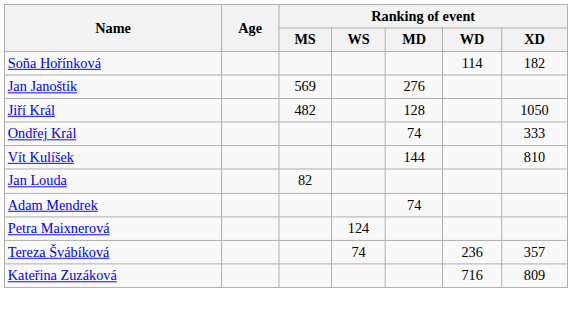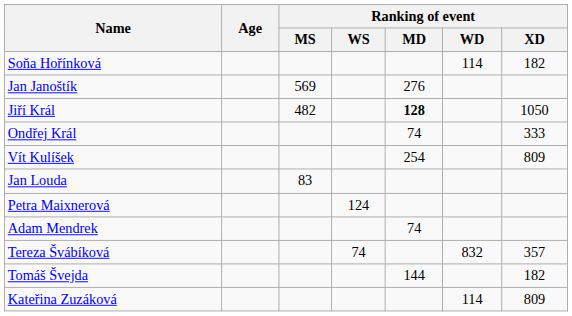Jiří Král | Ranking of event / MD: normal -> bold
Vít Kulíšek | Ranking of event / MD: 144 -> 254
Vít Kulíšek | Ranking of event / XD: 810 -> 809
Jan Louda | Ranking of event / MS: 82 -> 83
rows swapped: Petra Maixnerová <-> Adam Mendrek
Tereza Švábíková | Ranking of event / WD: 236 -> 832
+ row: Tomáš Švejda | 144 | 182
Kateřina Zuzáková | Ranking of event / WD: 716 -> 114
